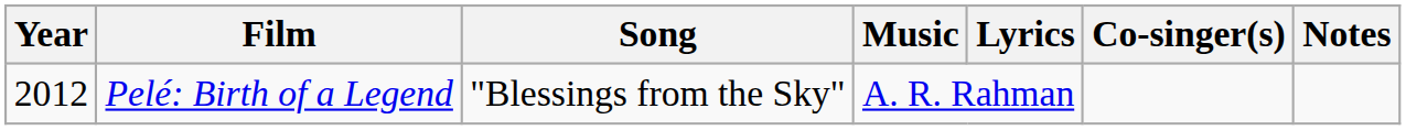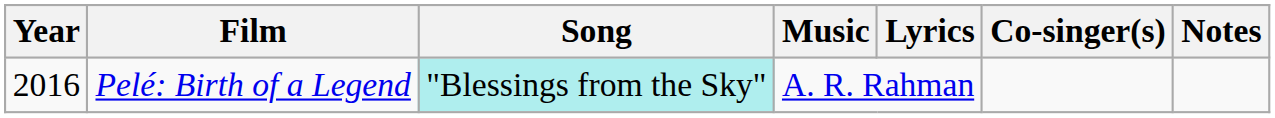Pelé: Birth of a Legend | Year: 2012 -> 2016
Pelé: Birth of a Legend | Song: no background -> paleturquoise background
